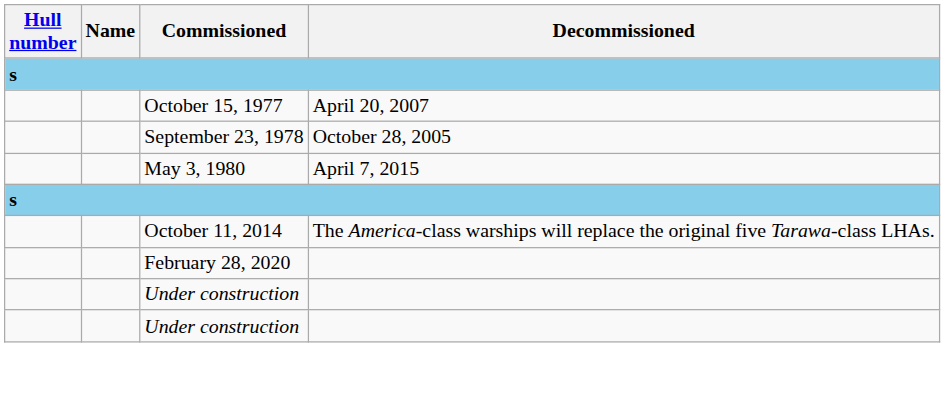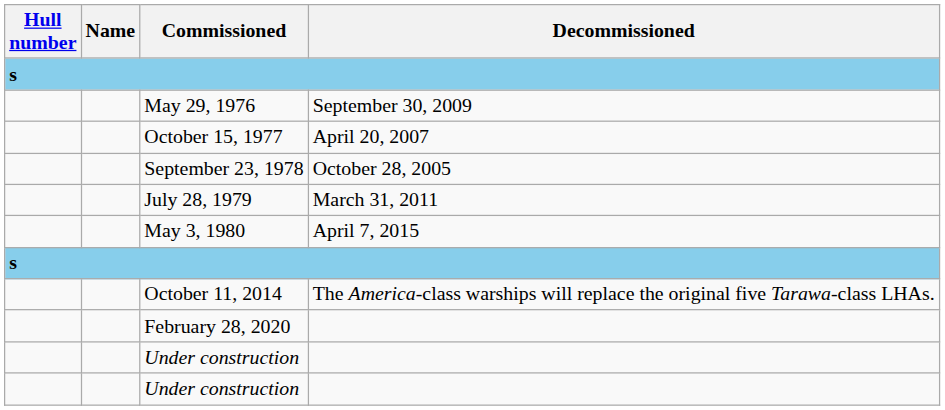+ row: May 29, 1976 | September 30, 2009
+ row: July 28, 1979 | March 31, 2011
